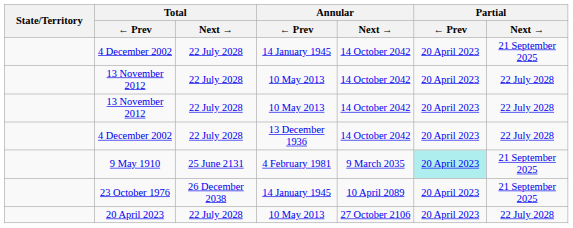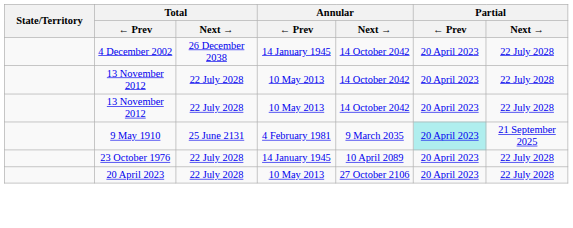4 December 2002 / 14 January 1945 | Total / Next →: 22 July 2028 -> 26 December 2038
4 December 2002 / 14 January 1945 | Partial / Next →: 21 September 2025 -> 22 July 2028
- row: 4 December 2002 | 22 July 2028 | 13 December 1936 | 14 October 2042 | 20 April 2023 | 22 July 2028
23 October 1976 | Total / Next →: 26 December 2038 -> 22 July 2028
23 October 1976 | Partial / Next →: 21 September 2025 -> 22 July 2028
